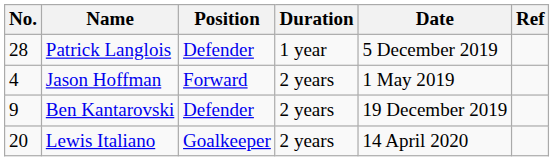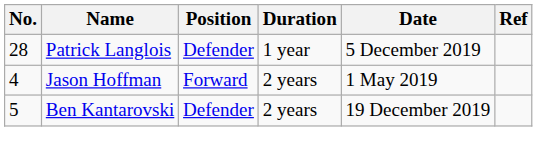Ben Kantarovski | No.: 9 -> 5
- row: 20 | Lewis Italiano | Goalkeeper | 2 years | 14 April 2020
